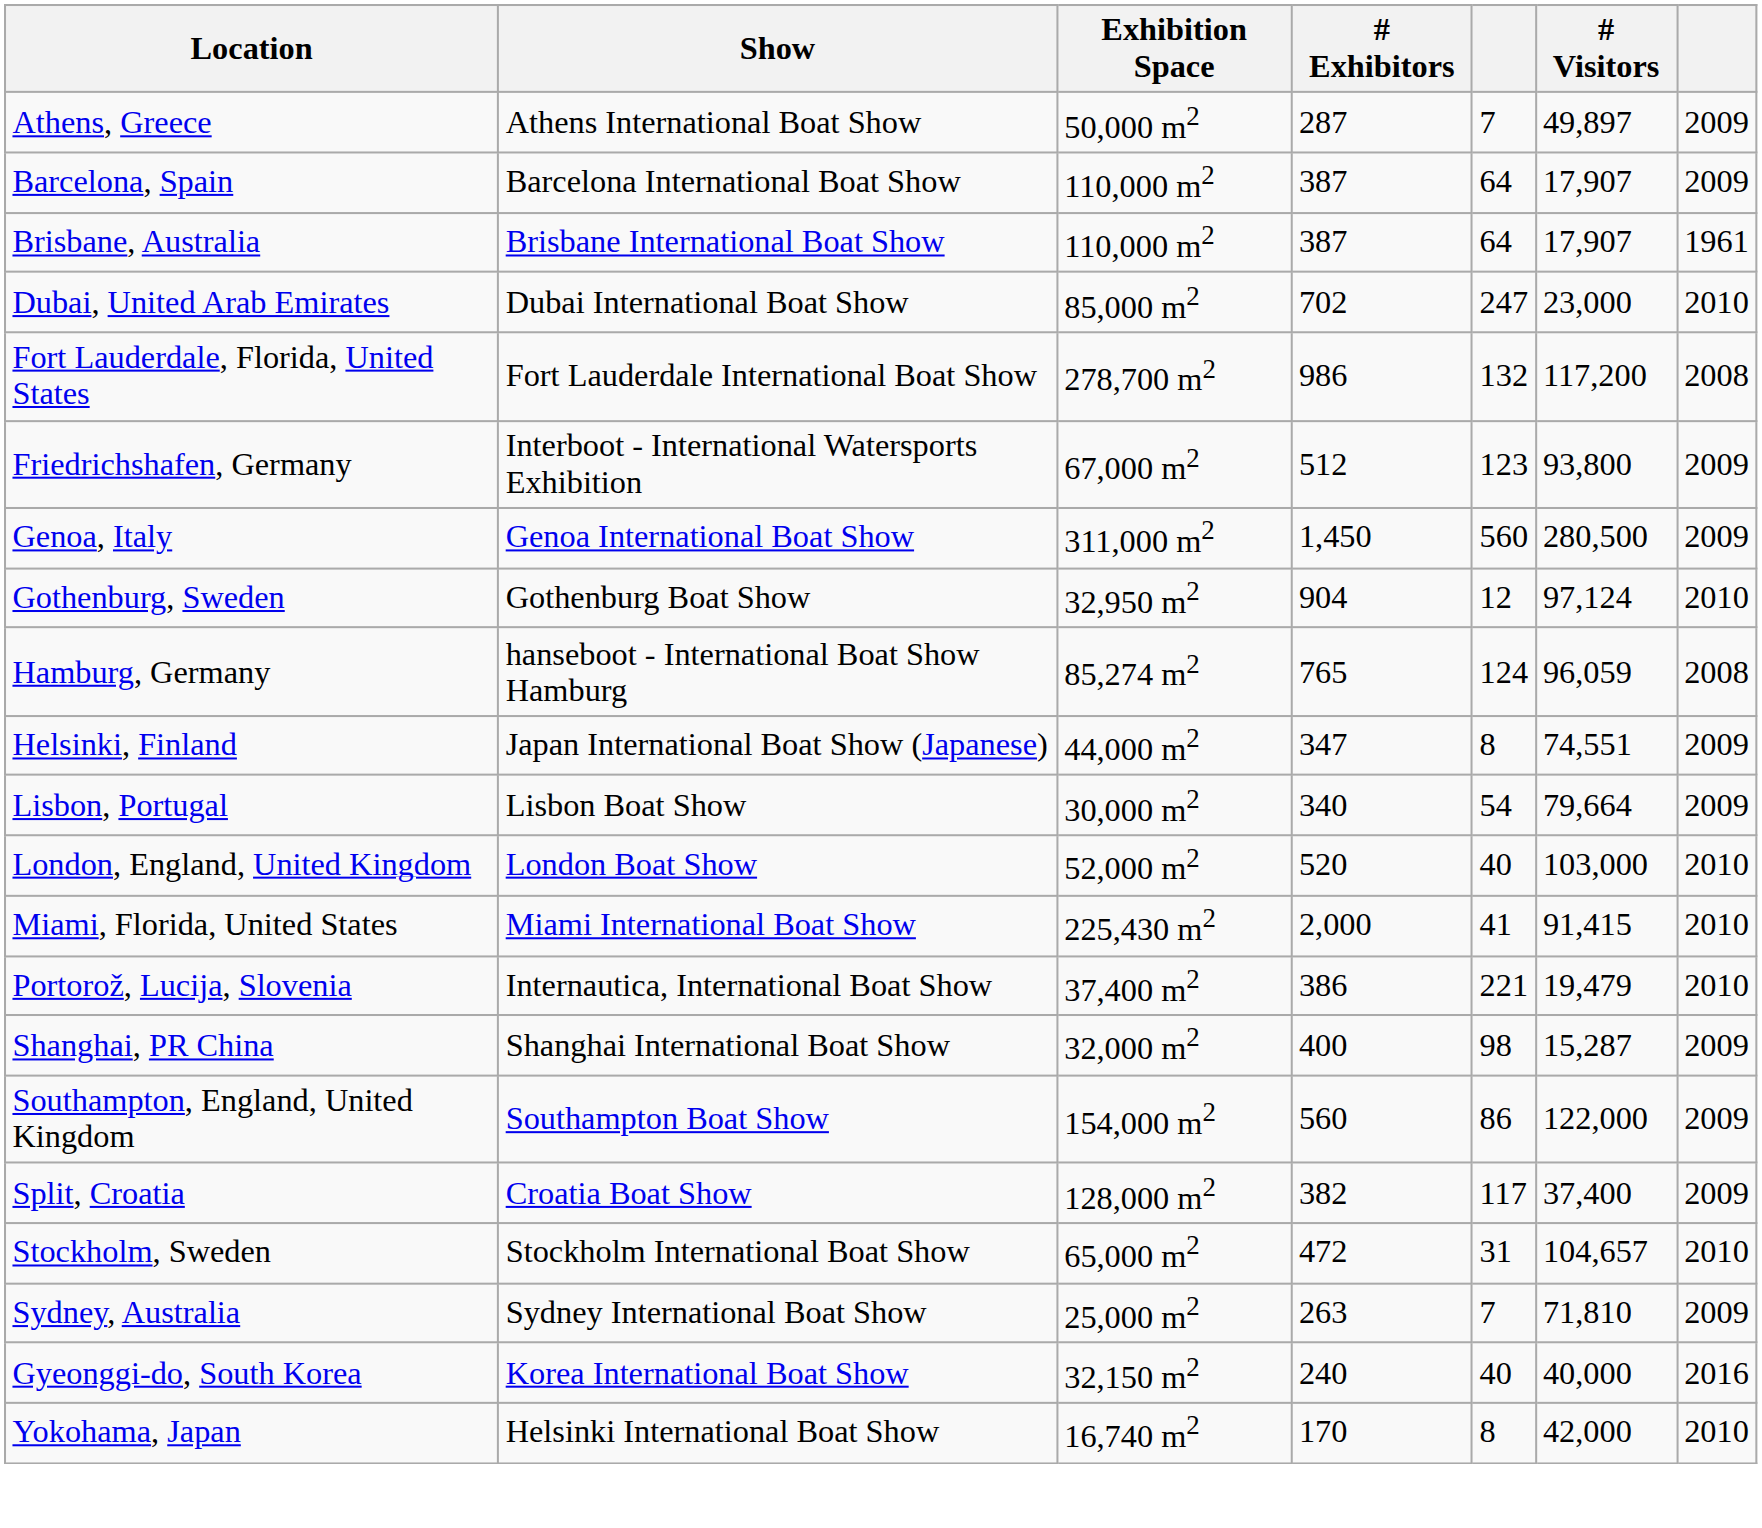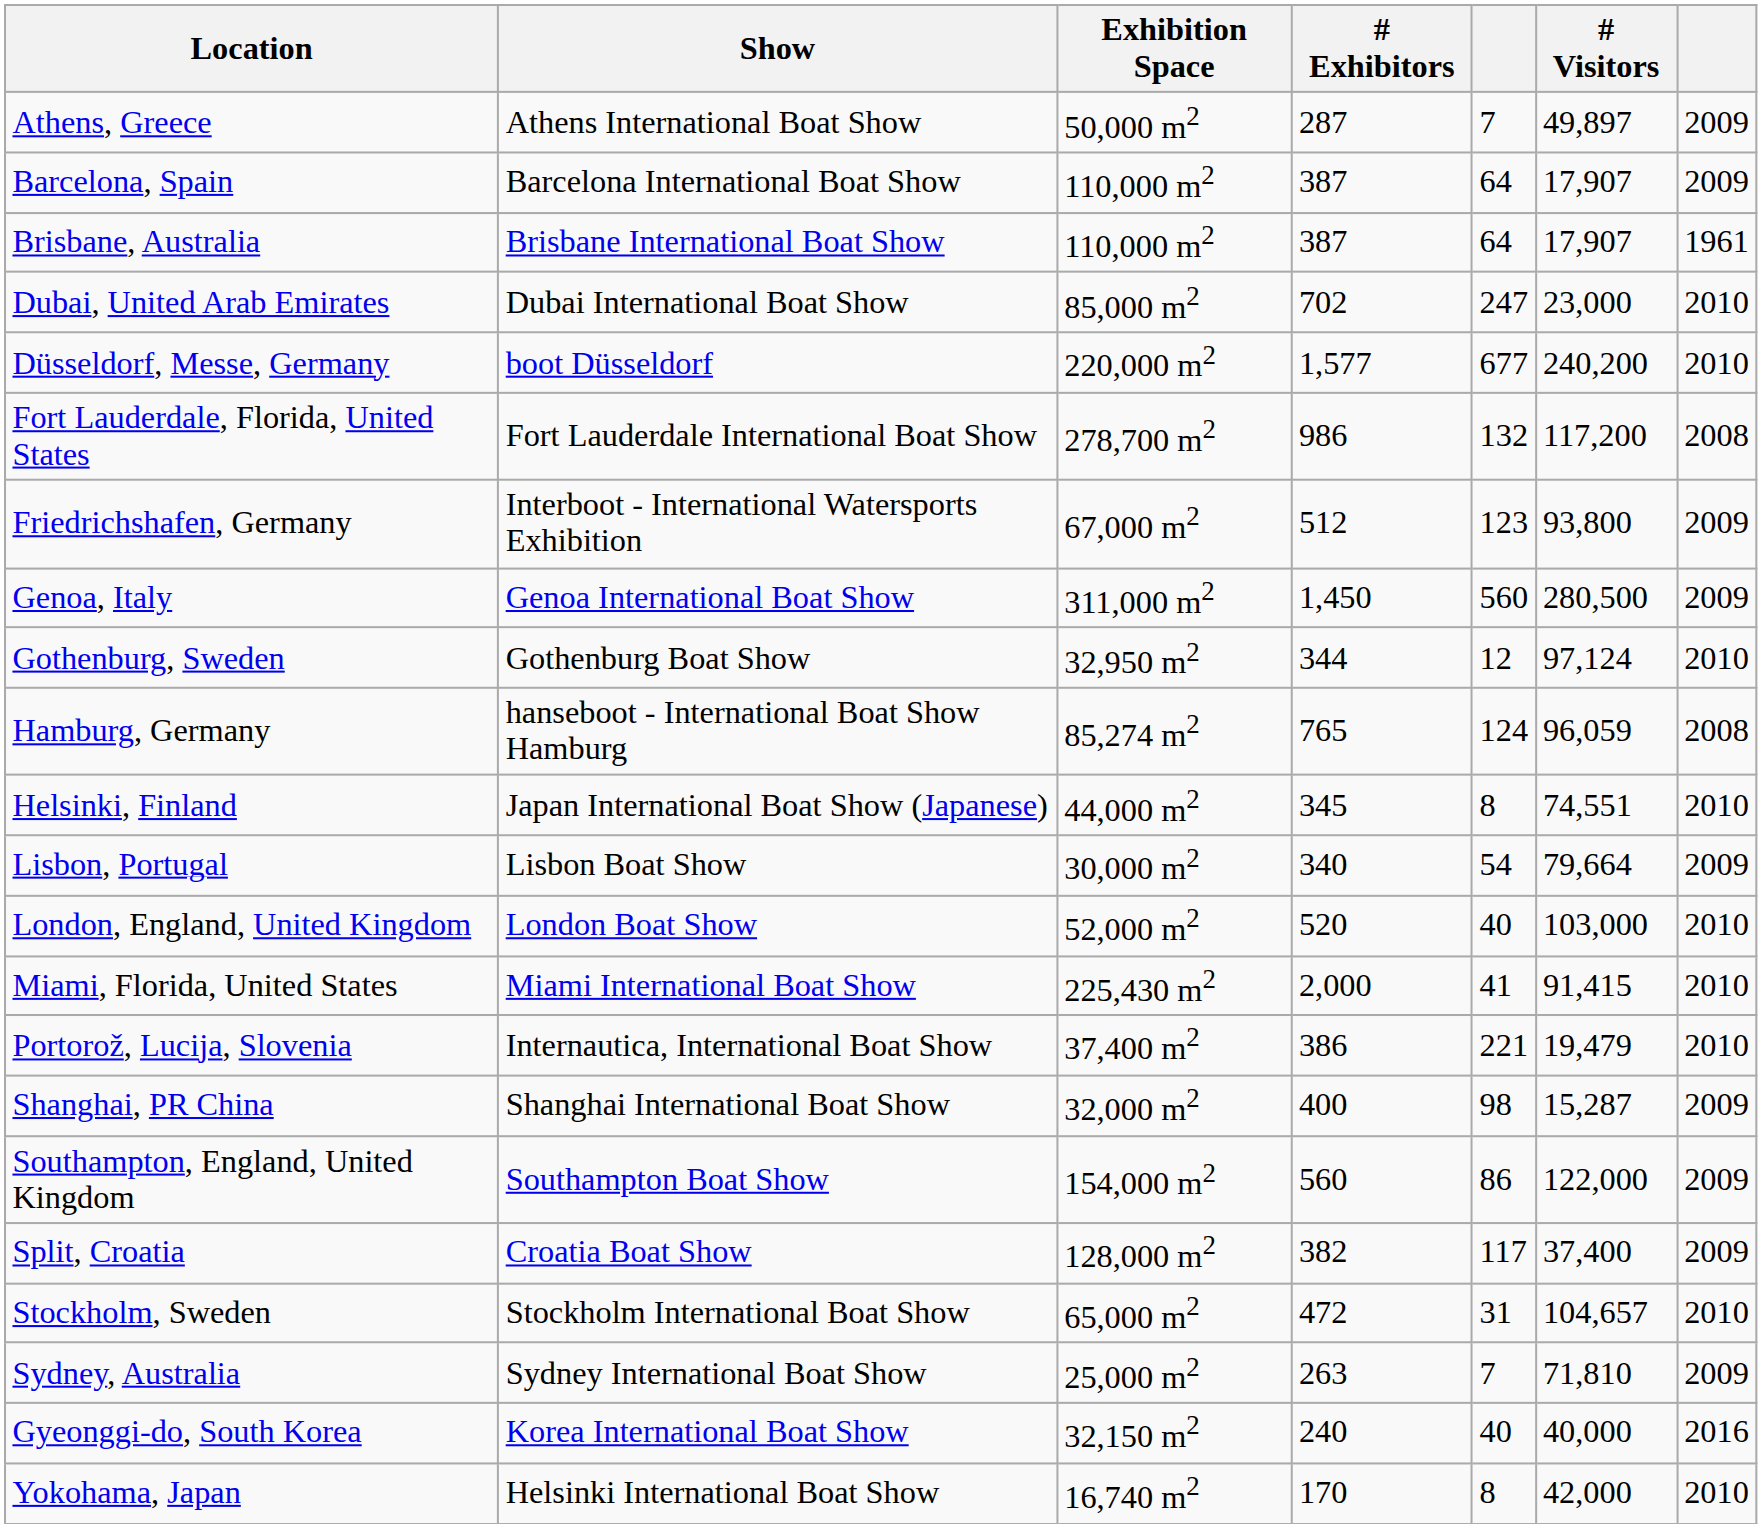+ row: Düsseldorf, Messe, Germany | boot Düsseldorf | 220,000 m2 | 1,577 | 677 | 240,200 | 2010
Gothenburg, Sweden | # Exhibitors: 904 -> 344
Helsinki, Finland | # Exhibitors: 347 -> 345
Helsinki, Finland | column 7: 2009 -> 2010
